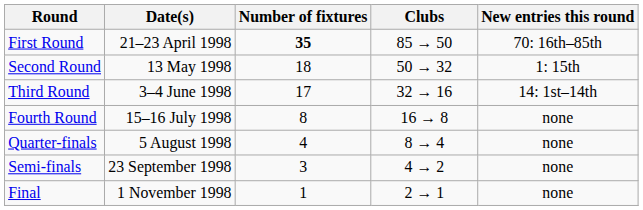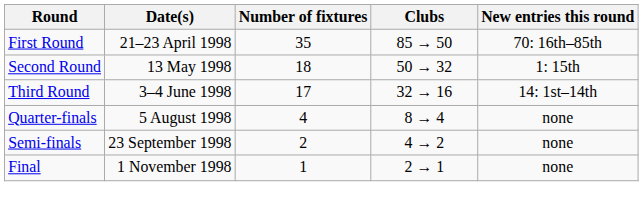First Round | Number of fixtures: bold -> normal
- row: Fourth Round | 15–16 July 1998 | 8 | 16 → 8 | none
Semi-finals | Number of fixtures: 3 -> 2
